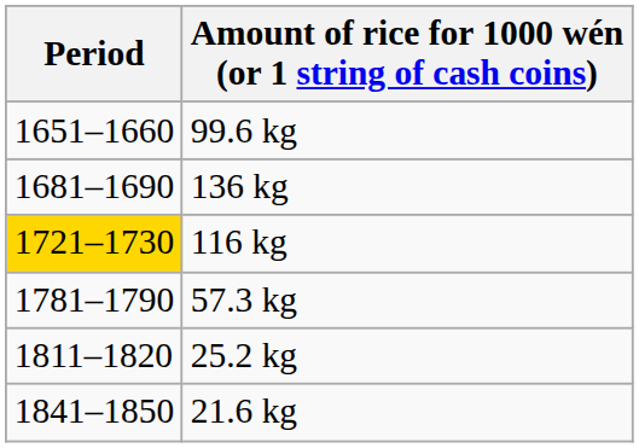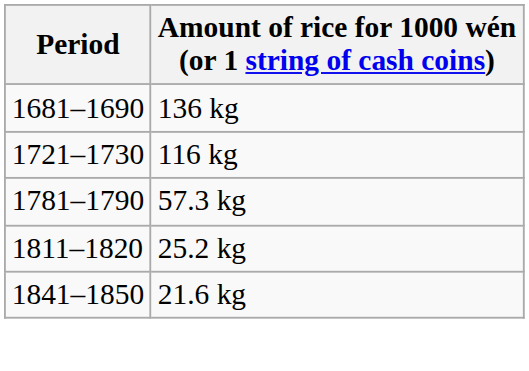- row: 1651–1660 | 99.6 kg
116 kg | Period: gold background -> no background
